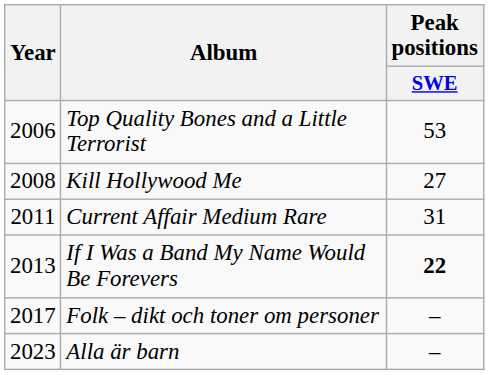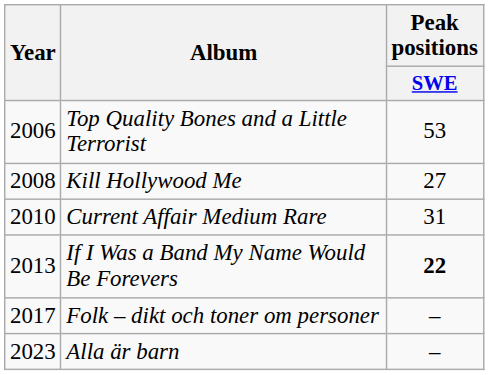Current Affair Medium Rare | Year: 2011 -> 2010
